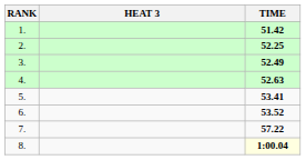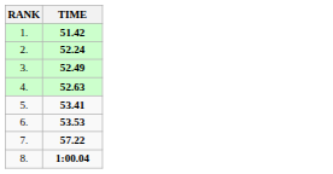- column: HEAT 3
2. | TIME: 52.25 -> 52.24
6. | TIME: 53.52 -> 53.53
8. | TIME: lightyellow background -> no background
